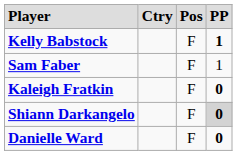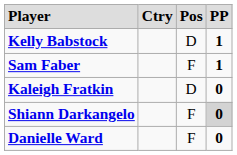Kelly Babstock | column 3: F -> D
Sam Faber | column 4: normal -> bold
Kaleigh Fratkin | column 3: F -> D
